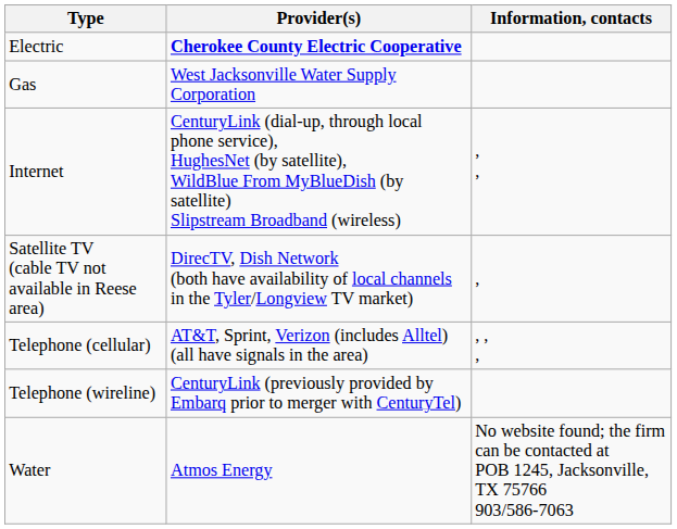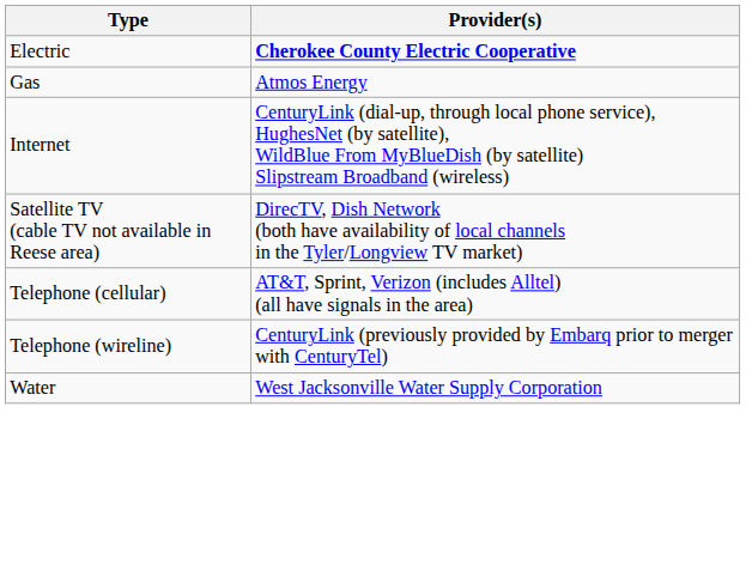- column: Information, contacts | , , | , | , , , | No website found; the firm can be contacted at POB 1245, Jacksonville, TX 75766 903/586-7063
Gas | Provider(s): West Jacksonville Water Supply Corporation -> Atmos Energy
Water | Provider(s): Atmos Energy -> West Jacksonville Water Supply Corporation
